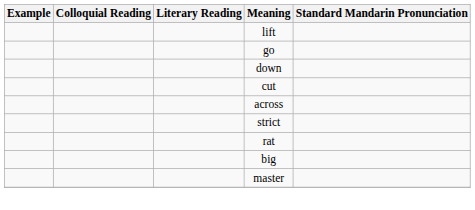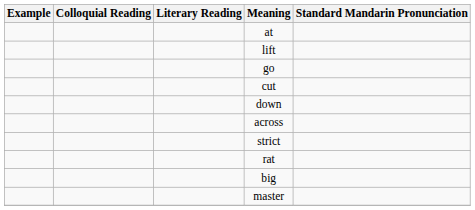+ row: at
rows swapped: cut <-> down
